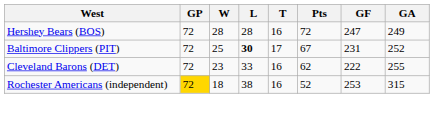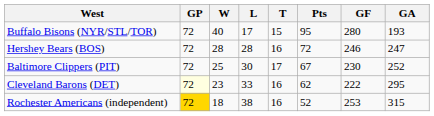+ row: Buffalo Bisons (NYR/STL/TOR) | 72 | 40 | 17 | 15 | 95 | 280 | 193
Hershey Bears (BOS) | GF: 247 -> 246
Hershey Bears (BOS) | GA: 249 -> 247
Baltimore Clippers (PIT) | L: bold -> normal
Baltimore Clippers (PIT) | GF: 231 -> 230
Cleveland Barons (DET) | GP: no background -> lightyellow background
Cleveland Barons (DET) | GA: 255 -> 295
